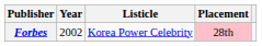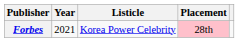Forbes | Year: 2002 -> 2021
